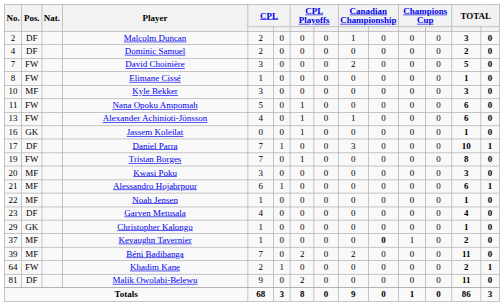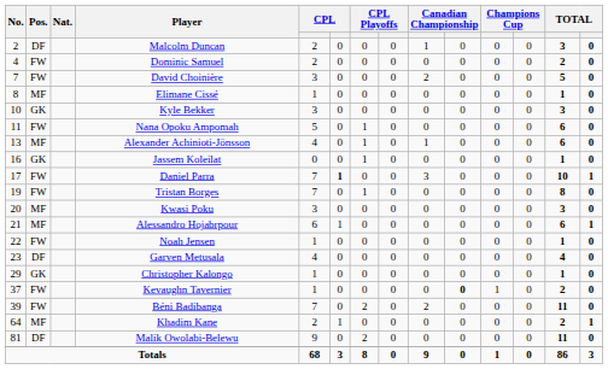Dominic Samuel | Pos.: DF -> FW
Elimane Cissé | Pos.: FW -> MF
Kyle Bekker | Pos.: MF -> GK
Alexander Achinioti-Jönsson | Pos.: FW -> MF
Daniel Parra | Pos.: DF -> FW
Daniel Parra | column 6: normal -> bold
Noah Jensen | Pos.: MF -> FW
Kevaughn Tavernier | Pos.: MF -> FW
Béni Badibanga | Pos.: MF -> FW
Khadim Kane | Pos.: FW -> MF
